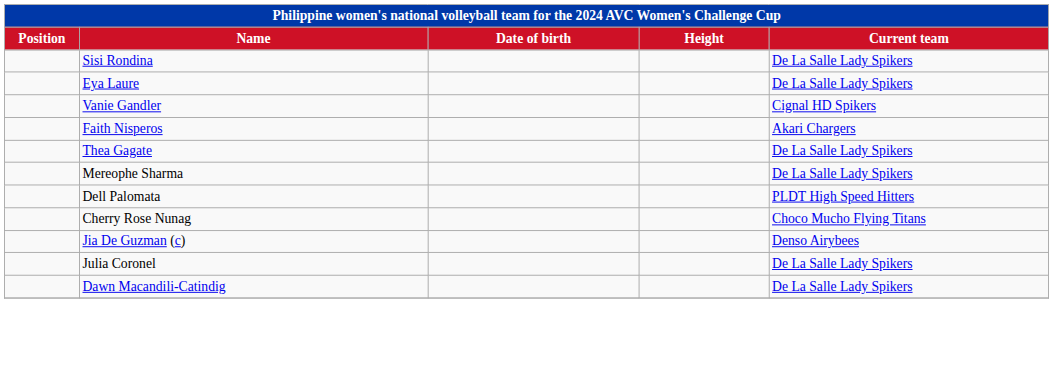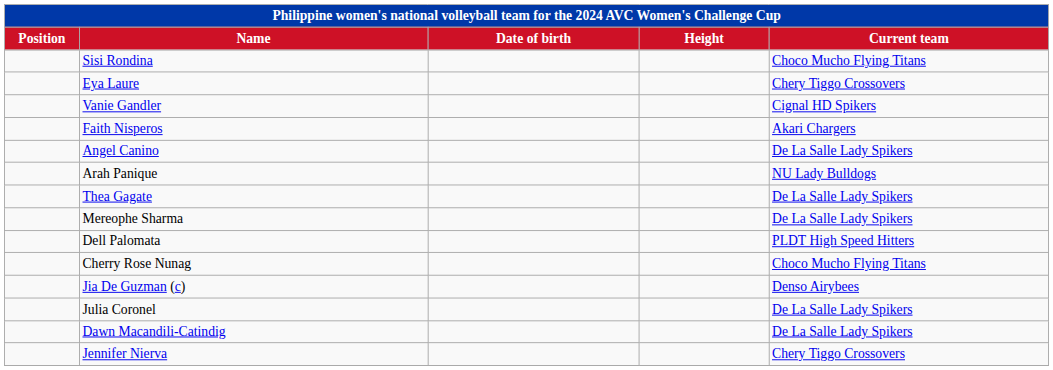Sisi Rondina | Current team: De La Salle Lady Spikers -> Choco Mucho Flying Titans
Eya Laure | Current team: De La Salle Lady Spikers -> Chery Tiggo Crossovers
+ row: Angel Canino | De La Salle Lady Spikers
+ row: Arah Panique | NU Lady Bulldogs
+ row: Jennifer Nierva | Chery Tiggo Crossovers
